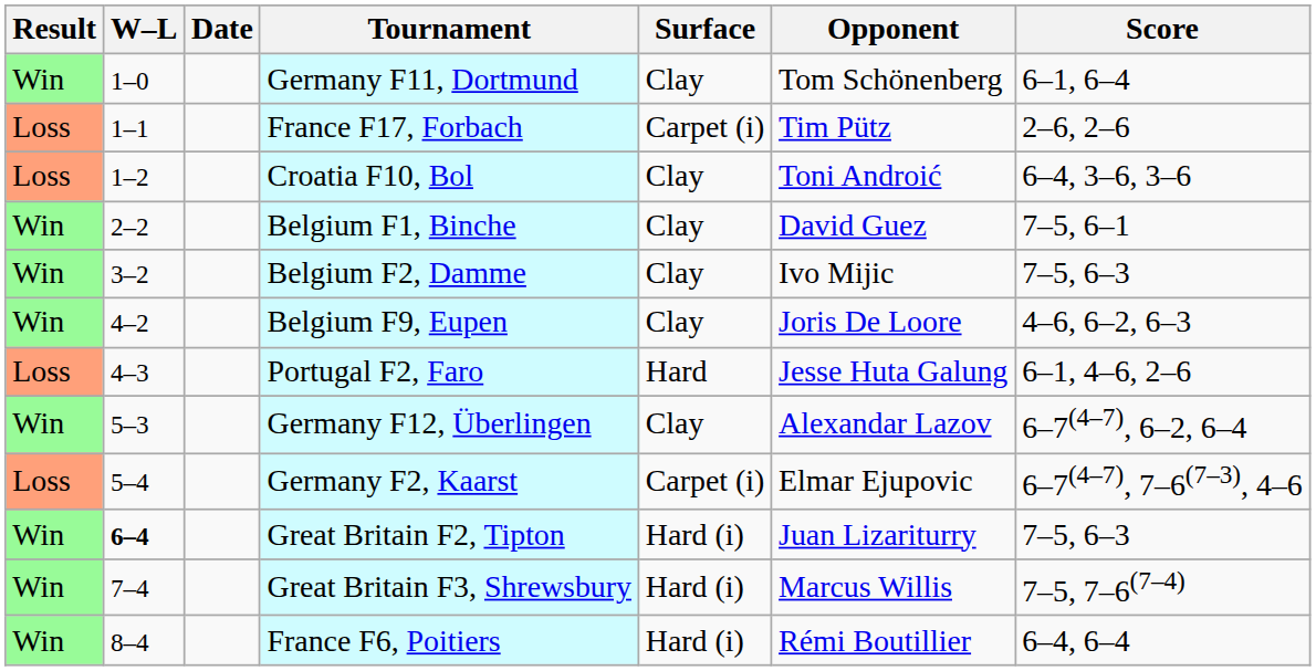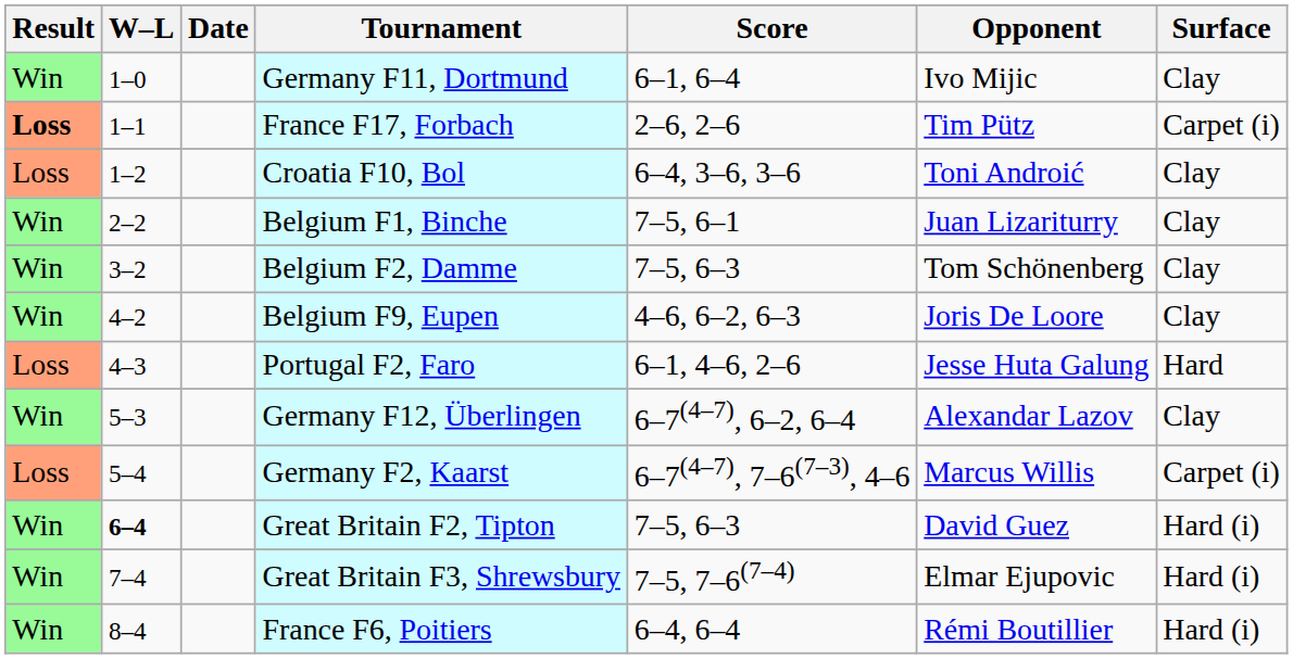columns swapped: Surface <-> Score
Germany F11, Dortmund | Opponent: Tom Schönenberg -> Ivo Mijic
France F17, Forbach | Result: normal -> bold
Belgium F1, Binche | Opponent: David Guez -> Juan Lizariturry
Belgium F2, Damme | Opponent: Ivo Mijic -> Tom Schönenberg
Germany F2, Kaarst | Opponent: Elmar Ejupovic -> Marcus Willis
Great Britain F2, Tipton | Opponent: Juan Lizariturry -> David Guez
Great Britain F3, Shrewsbury | Opponent: Marcus Willis -> Elmar Ejupovic
